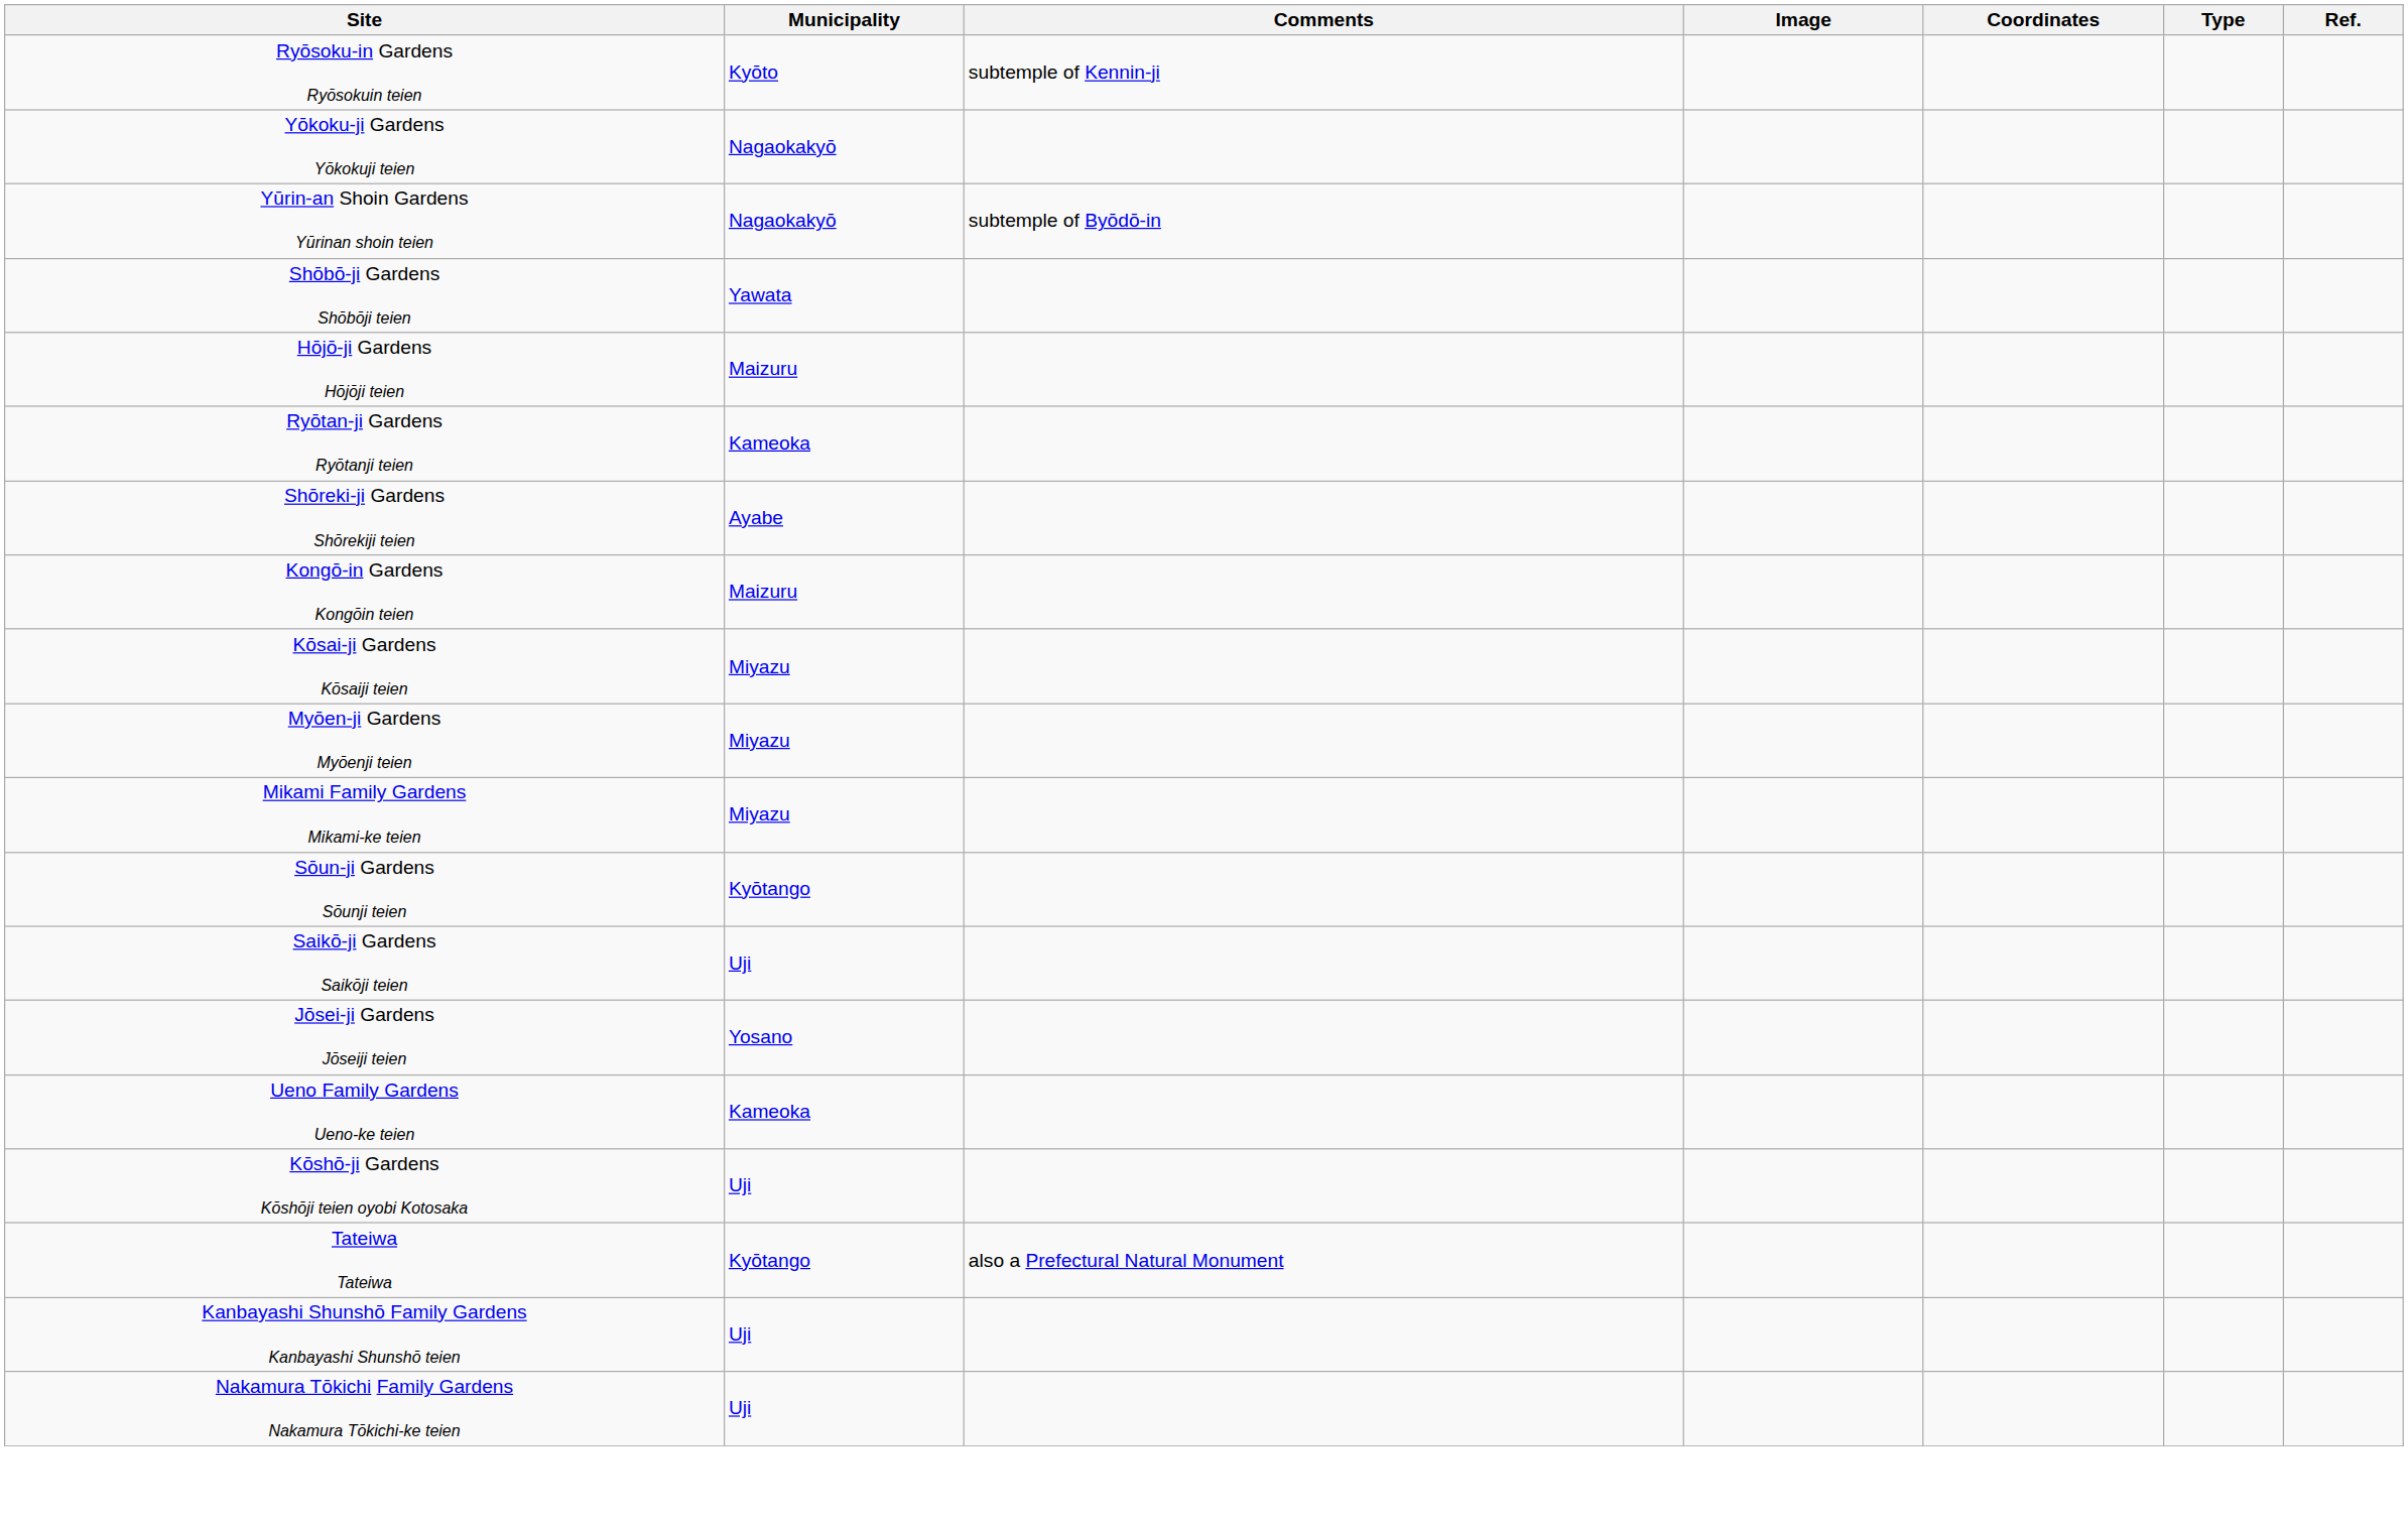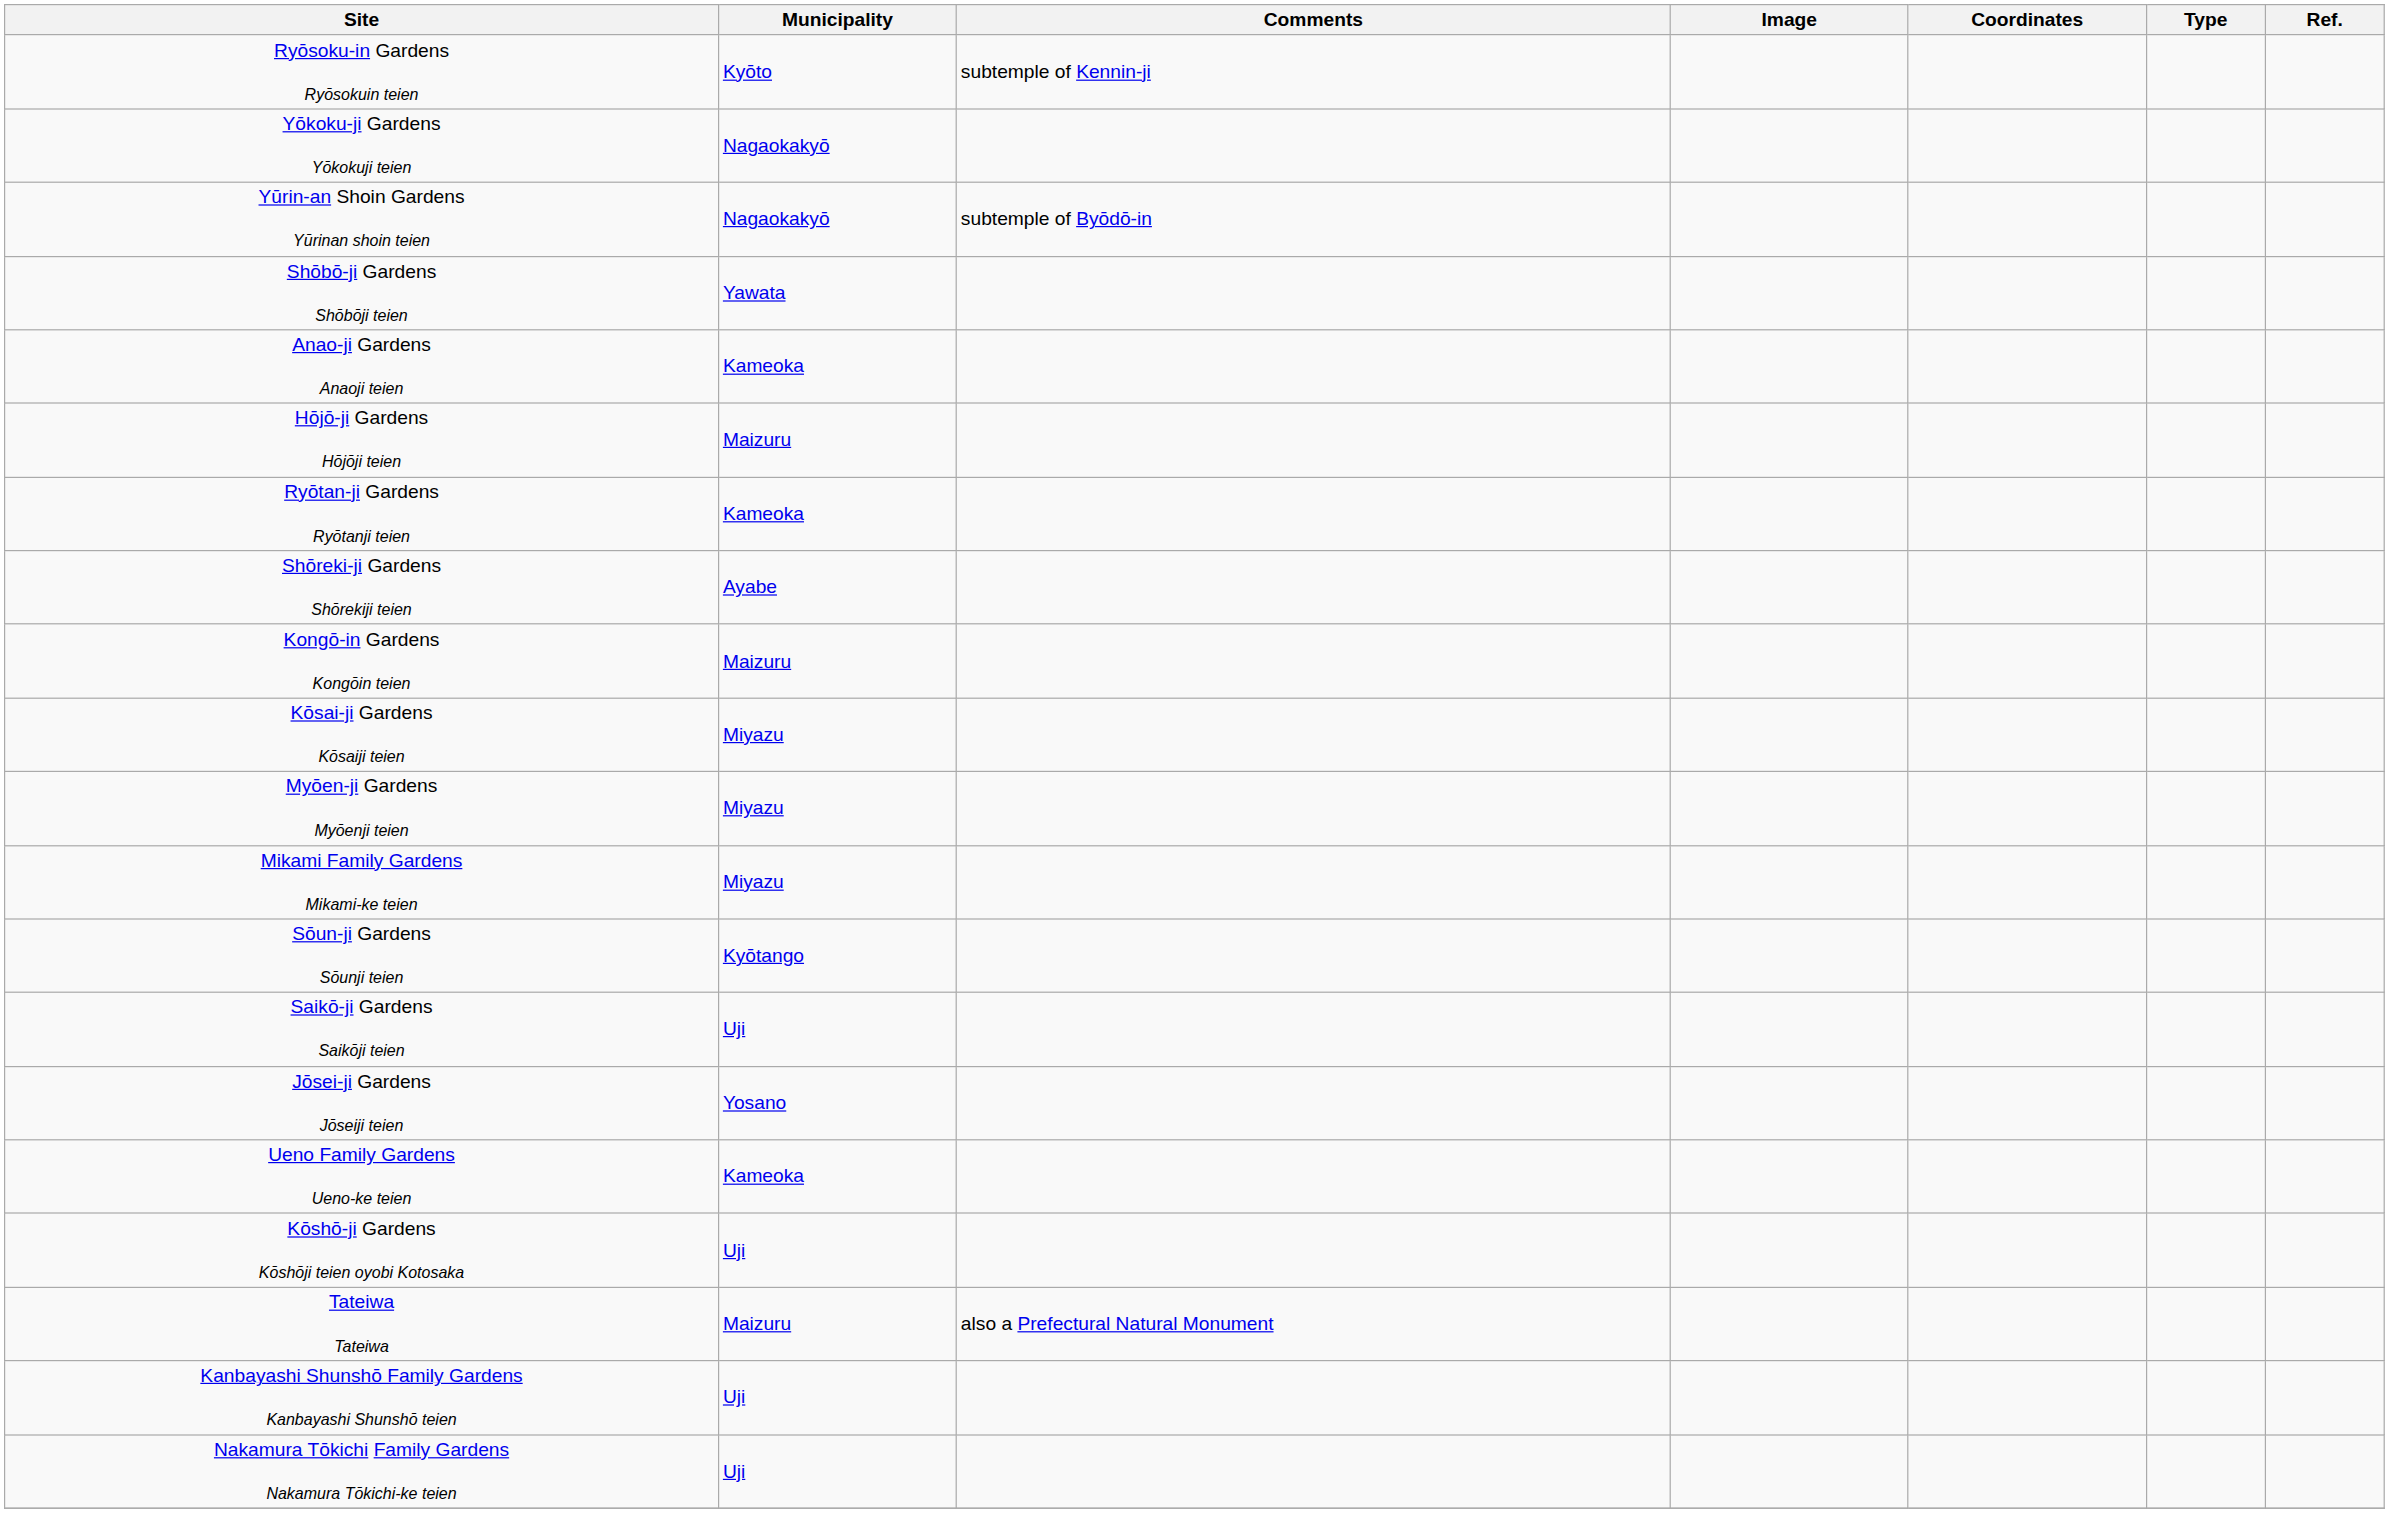+ row: Anao-ji Gardens Anaoji teien | Kameoka
Tateiwa Tateiwa | Municipality: Kyōtango -> Maizuru
